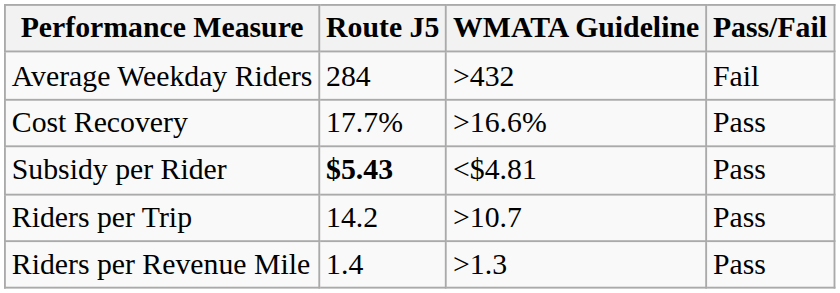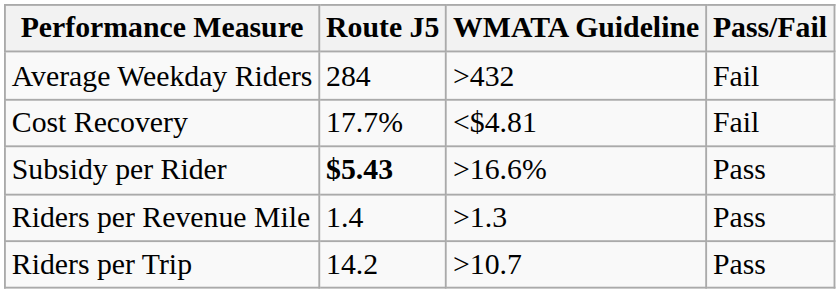Cost Recovery | WMATA Guideline: >16.6% -> <$4.81
Cost Recovery | Pass/Fail: Pass -> Fail
Subsidy per Rider | WMATA Guideline: <$4.81 -> >16.6%
rows swapped: Riders per Trip <-> Riders per Revenue Mile
